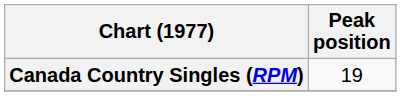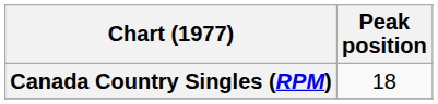Canada Country Singles (RPM) | Peak position: 19 -> 18
